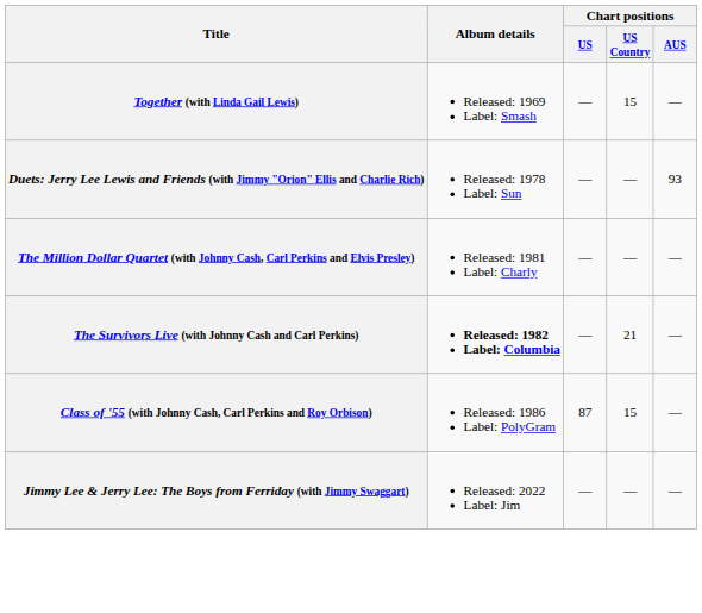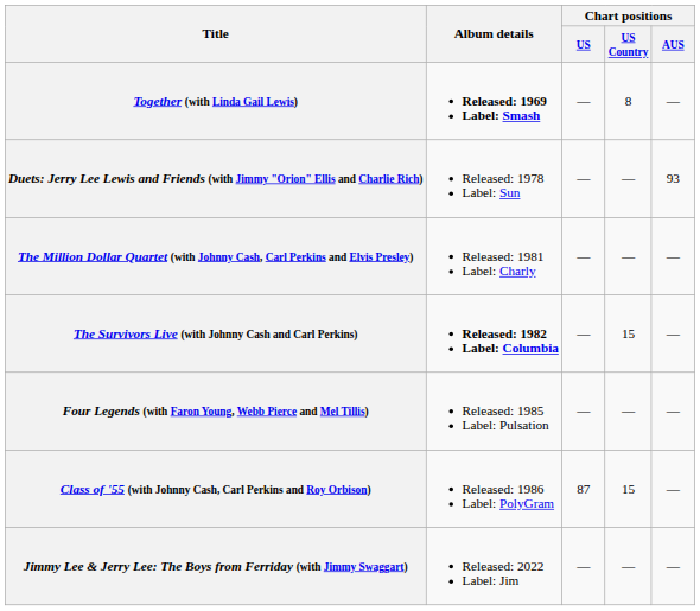Together (with Linda Gail Lewis) | Album details: normal -> bold
Together (with Linda Gail Lewis) | Chart positions / US Country: 15 -> 8
The Survivors Live (with Johnny Cash and Carl Perkins) | Chart positions / US Country: 21 -> 15
+ row: Four Legends (with Faron Young, Webb Pierce and Mel Tillis) | Released: 1985 Label: Pulsation | — | — | —
